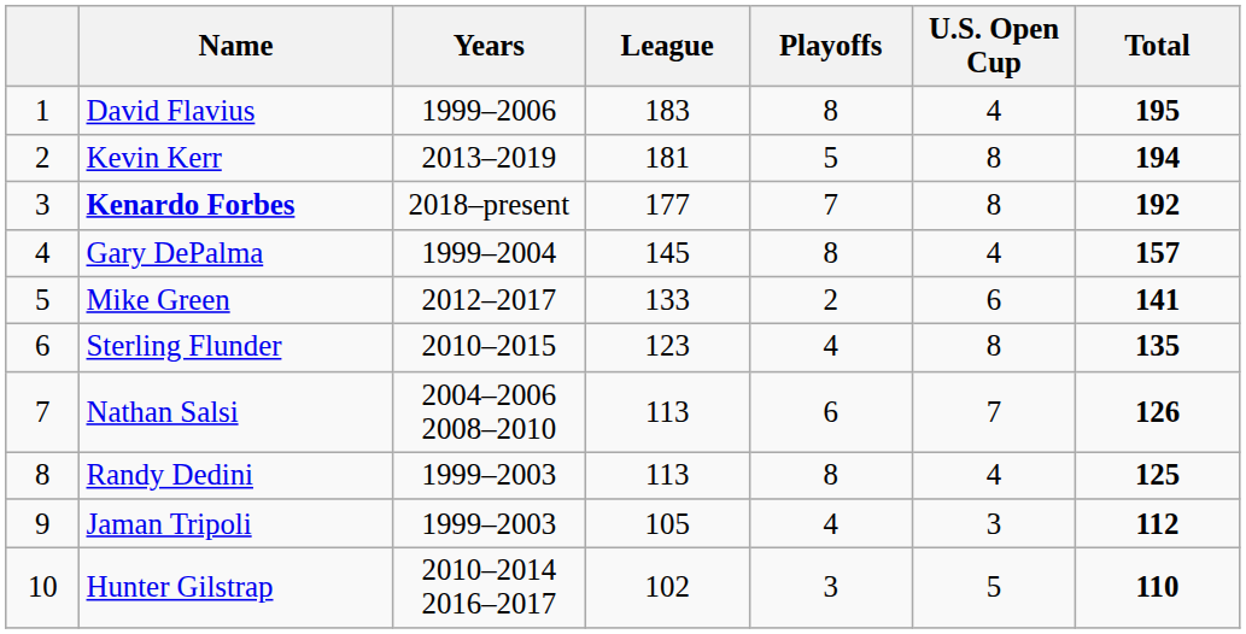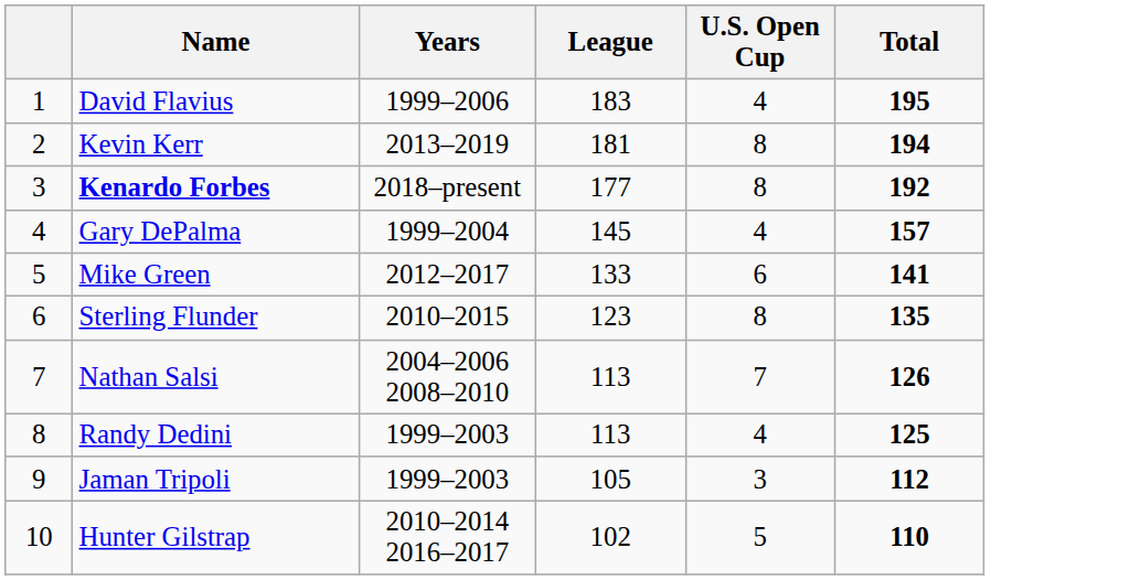- column: Playoffs | 8 | 5 | 7 | 8 | 2 | 4 | 6 | 8 | 4 | 3
